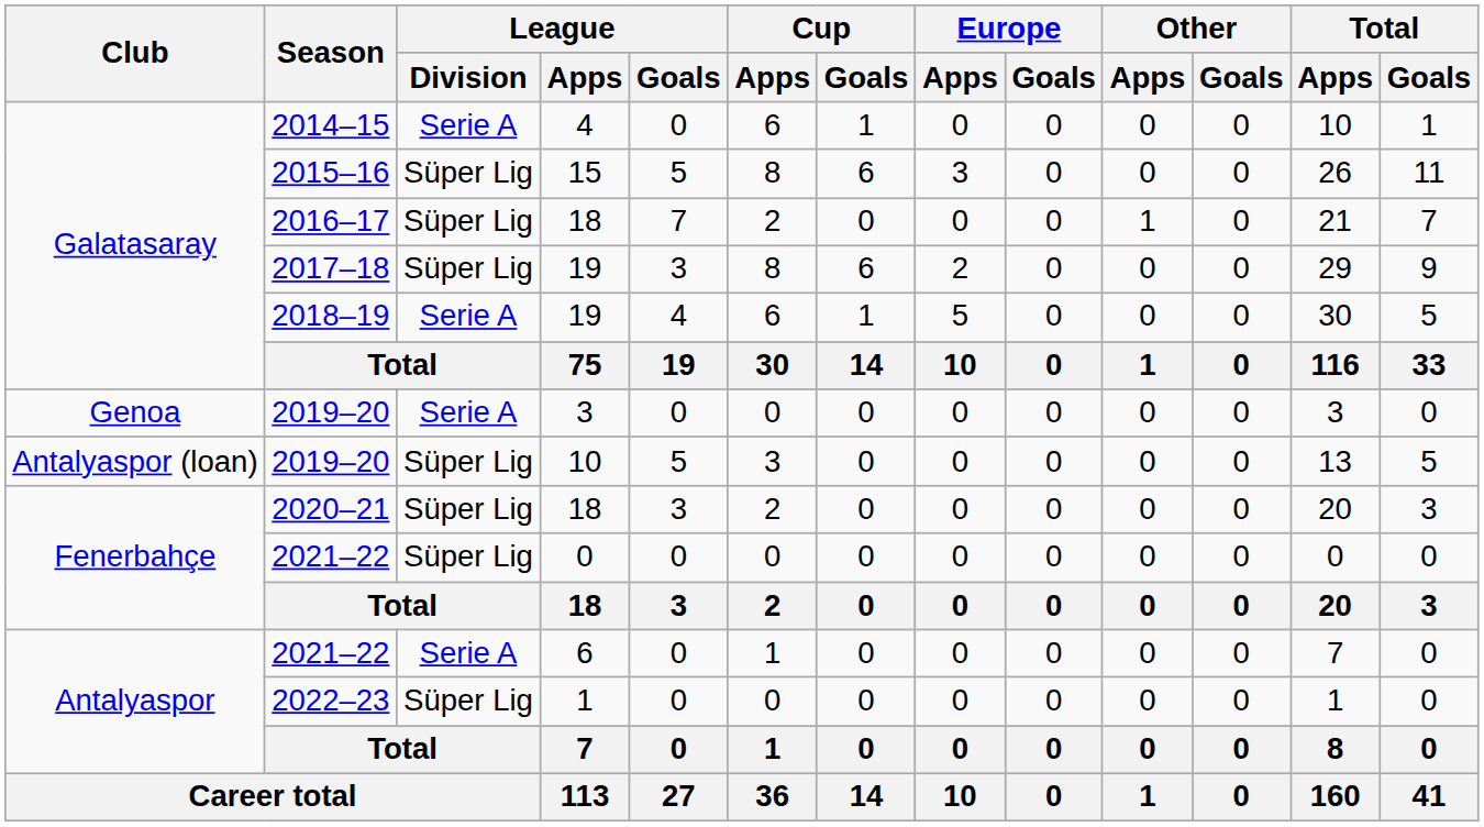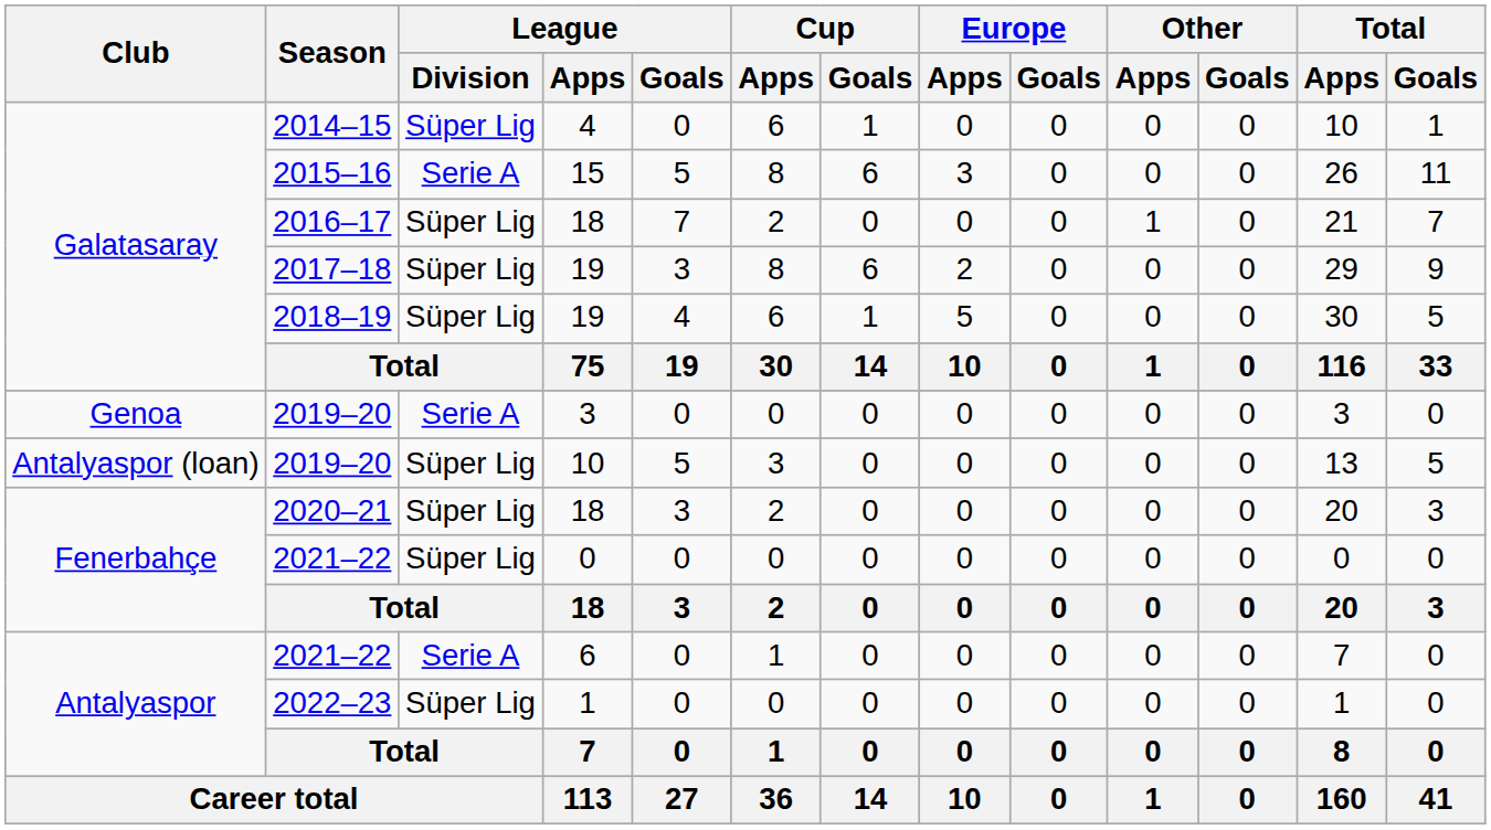2014–15 | League / Division: Serie A -> Süper Lig
2015–16 | League / Division: Süper Lig -> Serie A
2018–19 | League / Division: Serie A -> Süper Lig
